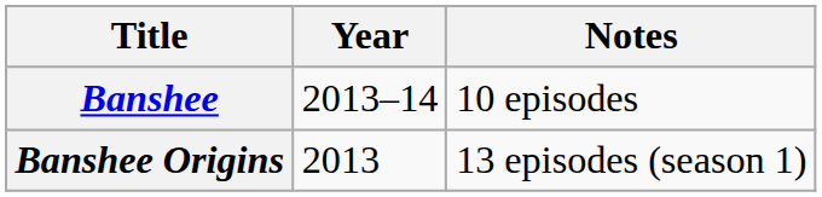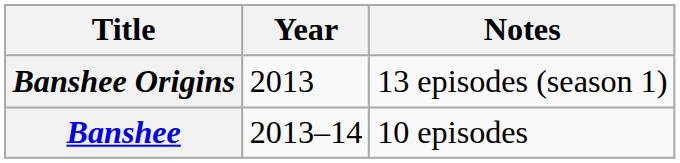rows swapped: Banshee <-> Banshee Origins
